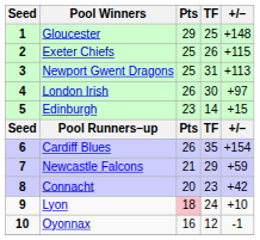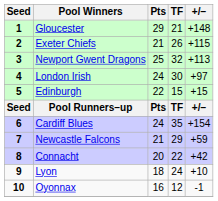Gloucester | TF: 25 -> 21
Exeter Chiefs | Pts: 25 -> 21
Newport Gwent Dragons | TF: 31 -> 32
London Irish | Pts: 26 -> 24
Edinburgh | Pts: 23 -> 22
Edinburgh | TF: 14 -> 15
Cardiff Blues | Pts: 26 -> 24
Connacht | TF: 23 -> 22
Lyon | Pts: pink background -> no background
